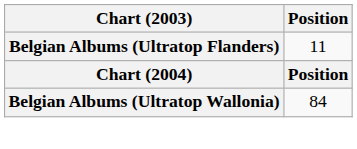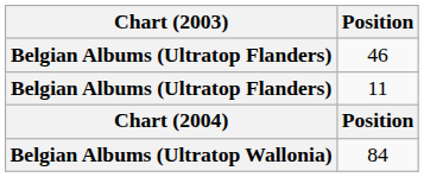+ row: Belgian Albums (Ultratop Flanders) | 46
